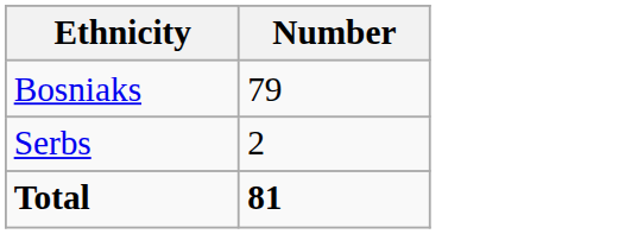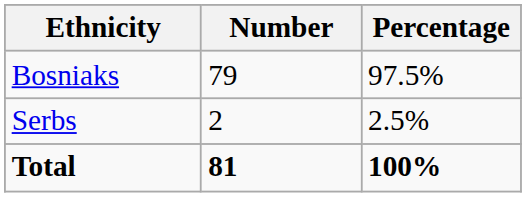+ column: Percentage | 97.5% | 2.5% | 100%
